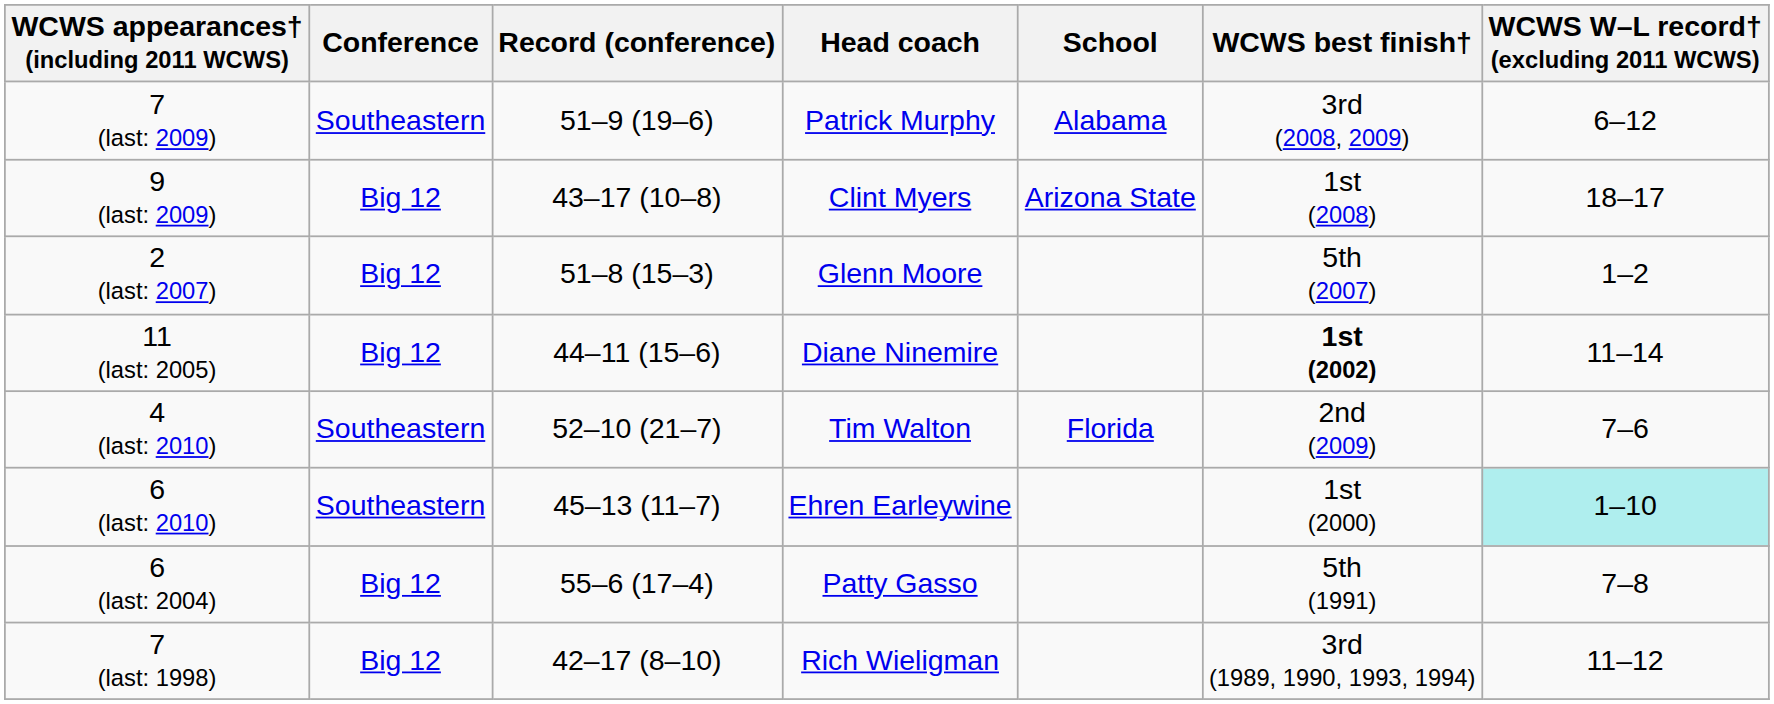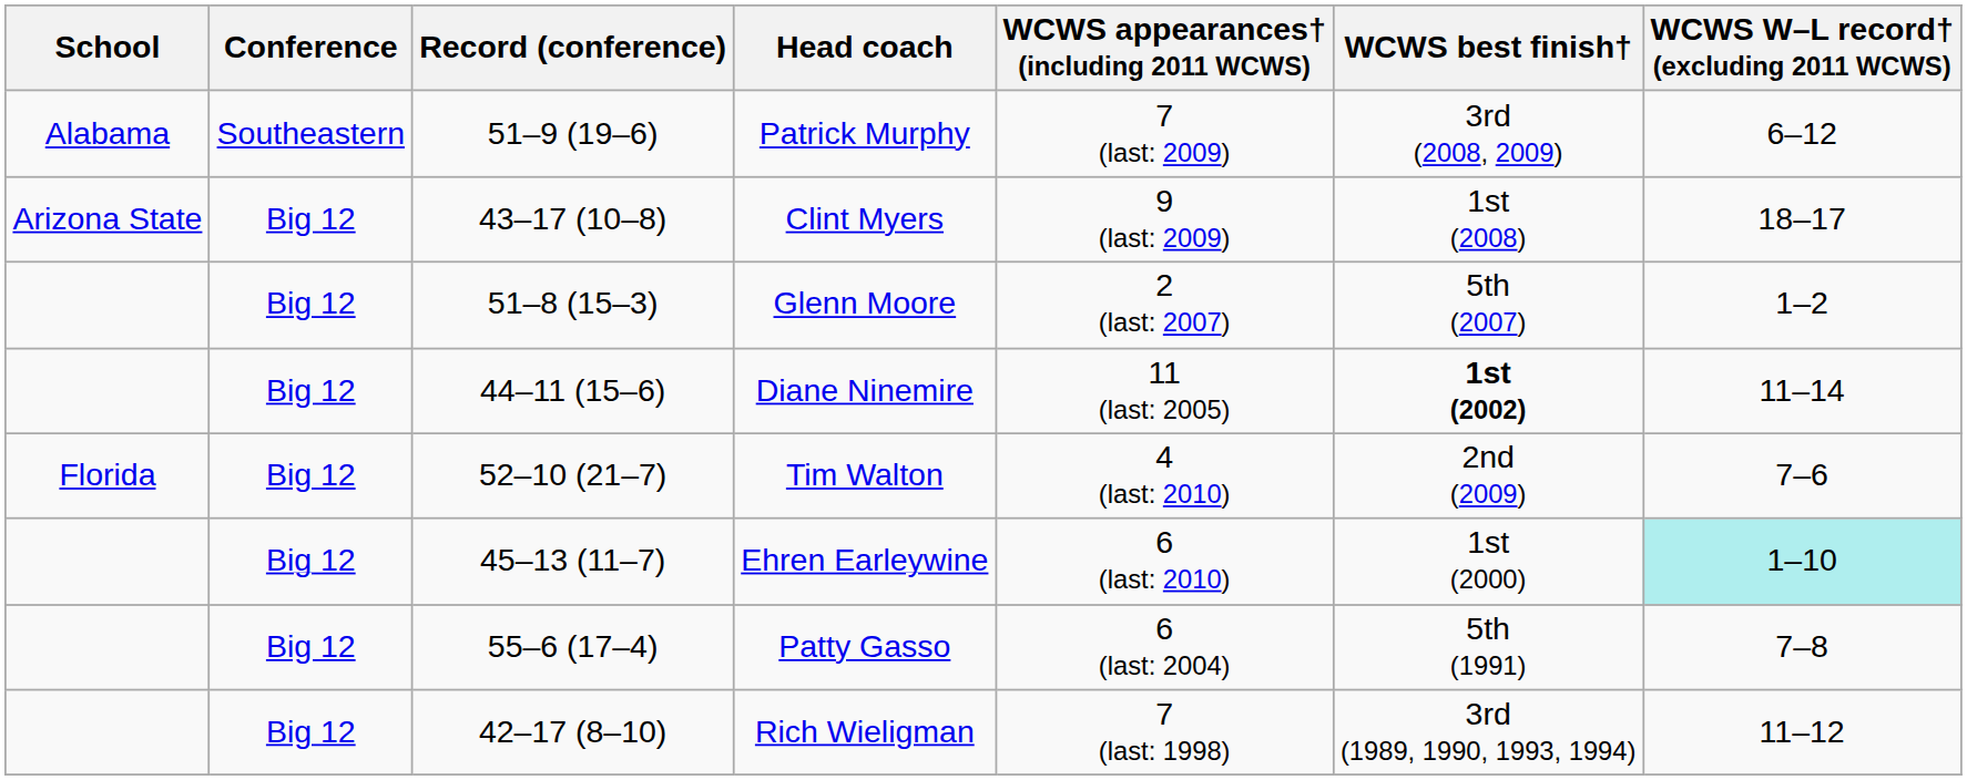columns swapped: School <-> WCWS appearances† (including 2011 WCWS)
Tim Walton | Conference: Southeastern -> Big 12
Ehren Earleywine | Conference: Southeastern -> Big 12
